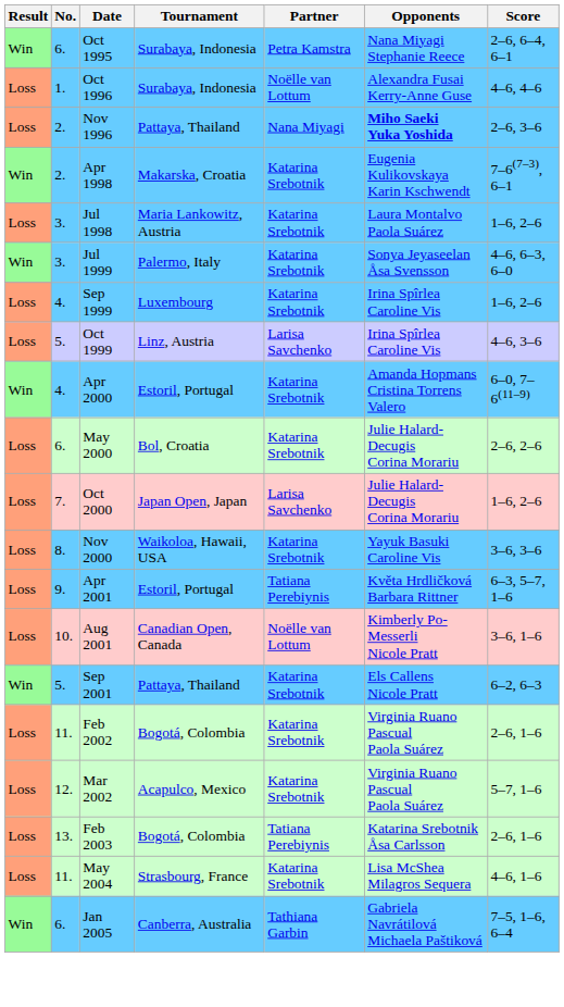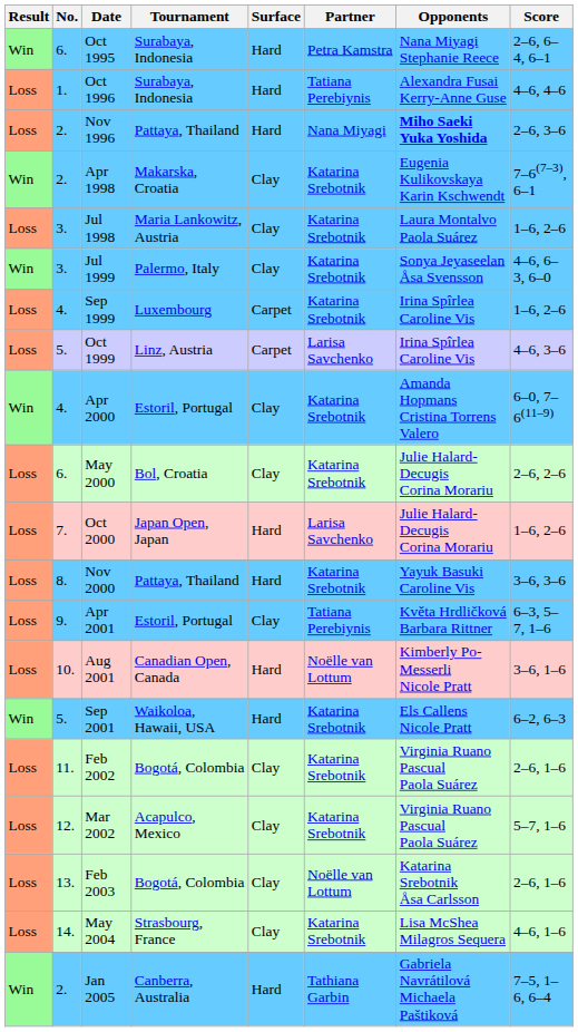+ column: Surface | Hard | Hard | Hard | Clay | Clay | Clay | Carpet | Carpet | Clay | Clay | Hard | Hard | Clay | Hard | Hard | Clay | Clay | Clay | Clay | Hard
Oct 1996 | Partner: Noëlle van Lottum -> Tatiana Perebiynis
Nov 2000 | Tournament: Waikoloa, Hawaii, USA -> Pattaya, Thailand
Sep 2001 | Tournament: Pattaya, Thailand -> Waikoloa, Hawaii, USA
Feb 2003 | Partner: Tatiana Perebiynis -> Noëlle van Lottum
May 2004 | No.: 11. -> 14.
Jan 2005 | No.: 6. -> 2.
